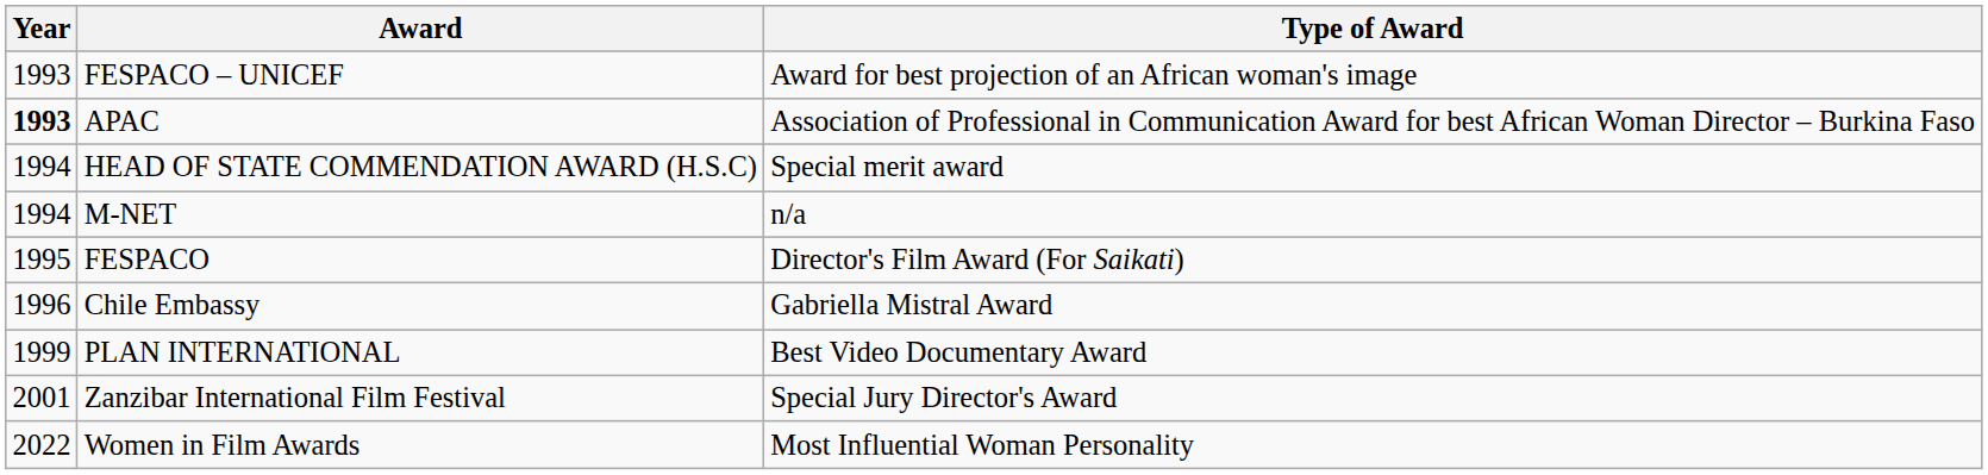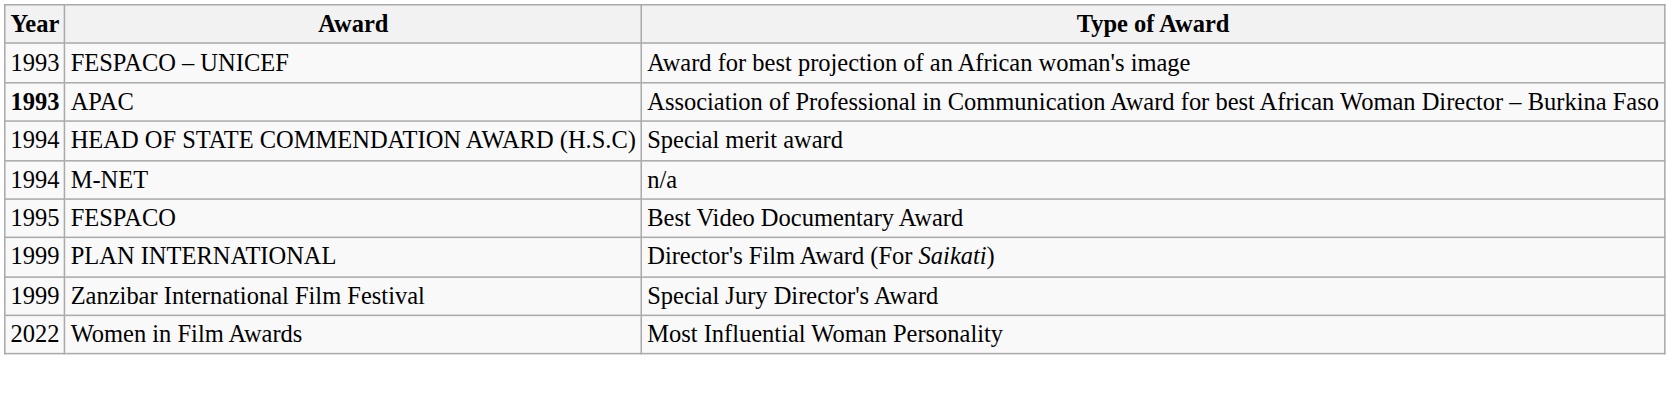FESPACO | Type of Award: Director's Film Award (For Saikati) -> Best Video Documentary Award
- row: 1996 | Chile Embassy | Gabriella Mistral Award
PLAN INTERNATIONAL | Type of Award: Best Video Documentary Award -> Director's Film Award (For Saikati)
Zanzibar International Film Festival | Year: 2001 -> 1999
